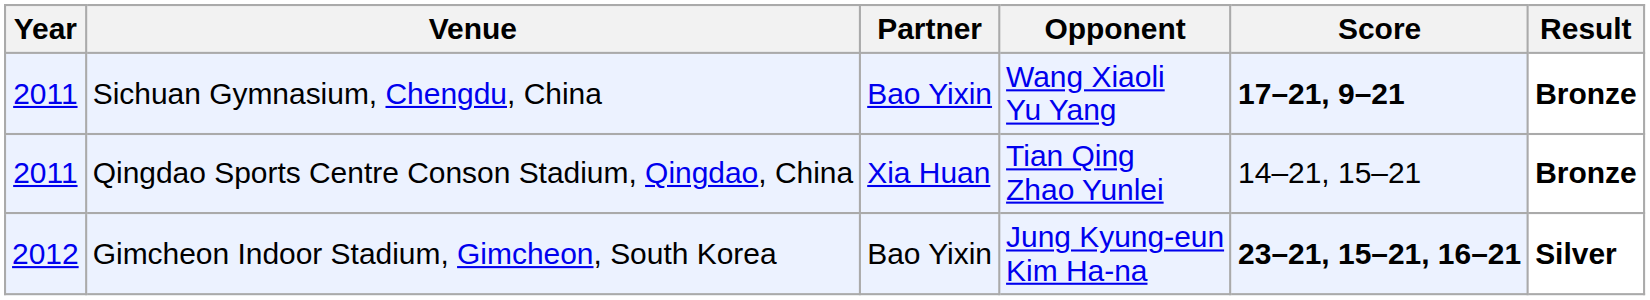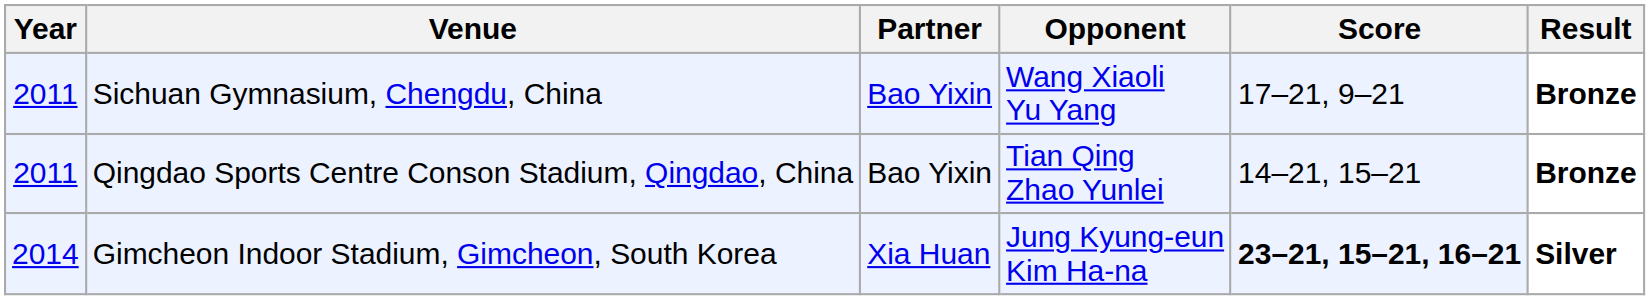Sichuan Gymnasium, Chengdu, China | Score: bold -> normal
Qingdao Sports Centre Conson Stadium, Qingdao, China | Partner: Xia Huan -> Bao Yixin
Gimcheon Indoor Stadium, Gimcheon, South Korea | Year: 2012 -> 2014
Gimcheon Indoor Stadium, Gimcheon, South Korea | Partner: Bao Yixin -> Xia Huan
